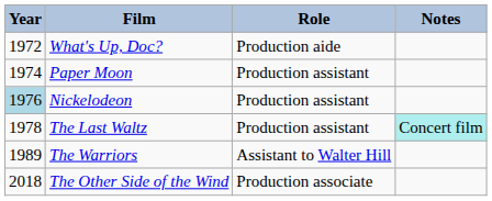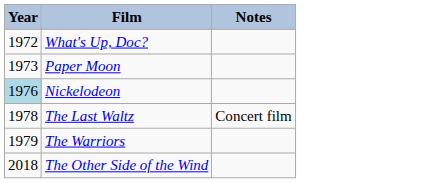- column: Role | Production aide | Production assistant | Production assistant | Production assistant | Assistant to Walter Hill | Production associate
Paper Moon | Year: 1974 -> 1973
The Last Waltz | Notes: paleturquoise background -> no background
The Warriors | Year: 1989 -> 1979
